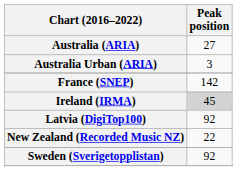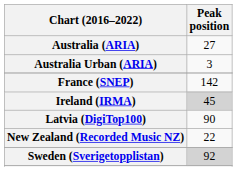Latvia (DigiTop100) | Peak position: 92 -> 90
Sweden (Sverigetopplistan) | Peak position: no background -> lightgrey background
